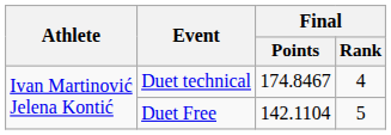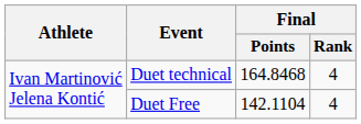Duet technical | Final / Points: 174.8467 -> 164.8468
Duet Free | Final / Rank: 5 -> 4
